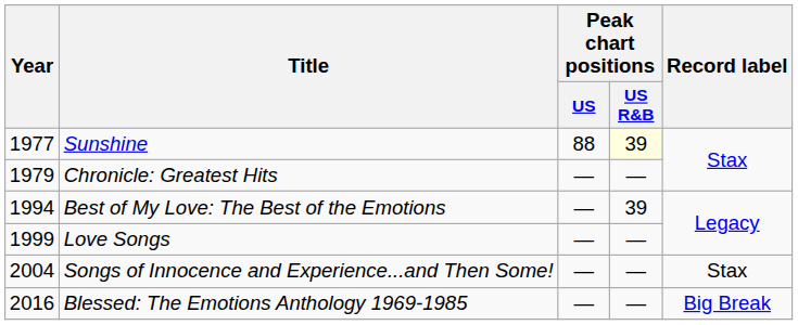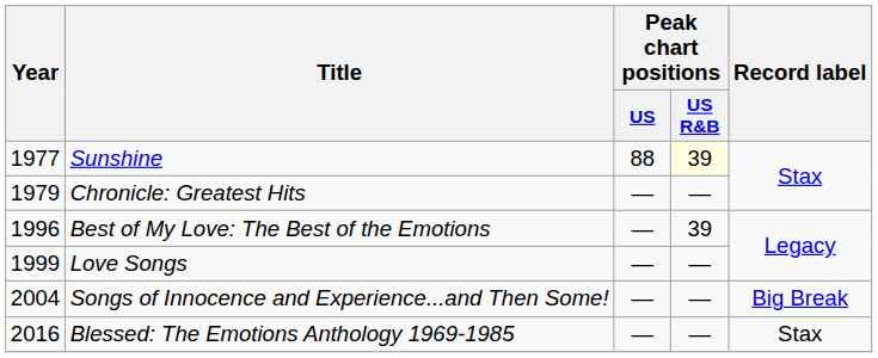Best of My Love: The Best of the Emotions | Year: 1994 -> 1996
Songs of Innocence and Experience...and Then Some! | Record label: Stax -> Big Break
Blessed: The Emotions Anthology 1969-1985 | Record label: Big Break -> Stax
